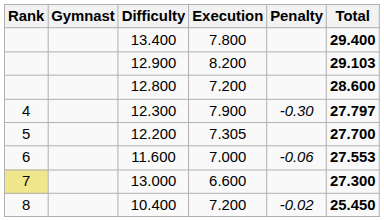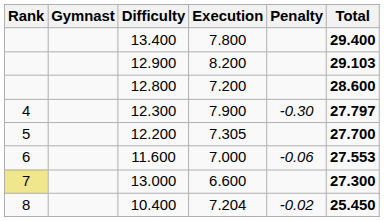10.400 | Execution: 7.200 -> 7.204
